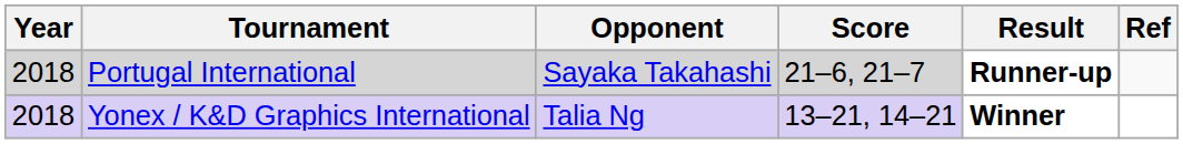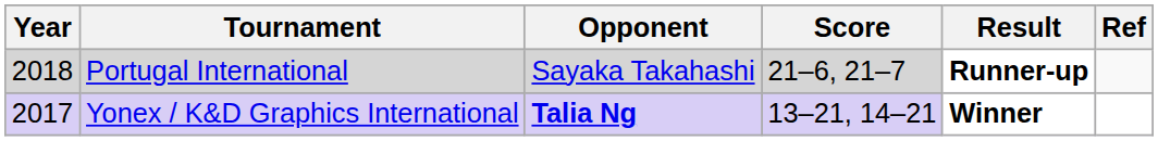Yonex / K&D Graphics International | Year: 2018 -> 2017
Yonex / K&D Graphics International | Opponent: normal -> bold
